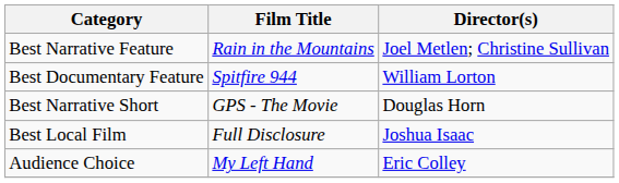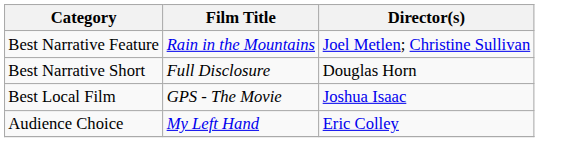- row: Best Documentary Feature | Spitfire 944 | William Lorton
Best Narrative Short | Film Title: GPS - The Movie -> Full Disclosure
Best Local Film | Film Title: Full Disclosure -> GPS - The Movie
